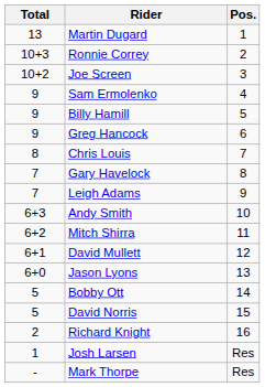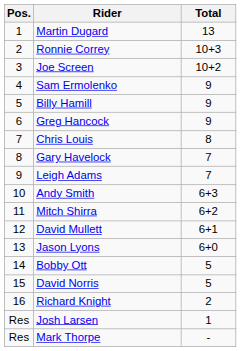columns swapped: Pos. <-> Total
